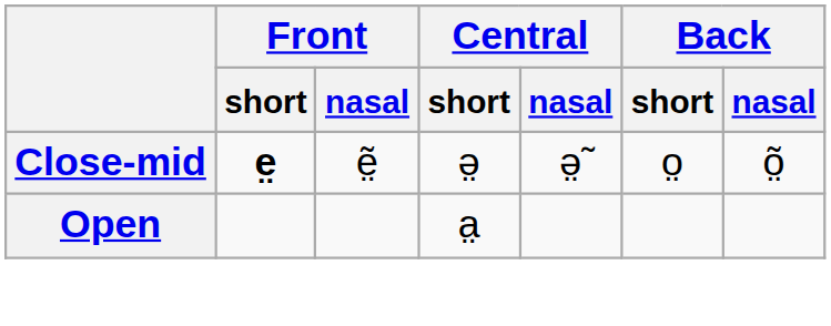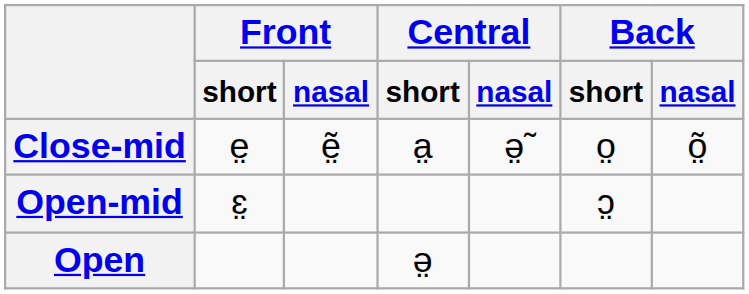Close-mid | Front / short: bold -> normal
Close-mid | Central / short: ə̤ -> a̤
+ row: Open-mid | ɛ̤ | ɔ̤
Open | Central / short: a̤ -> ə̤
